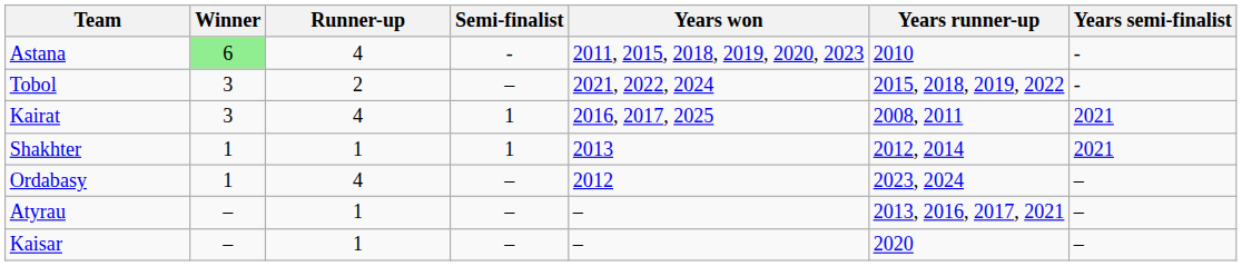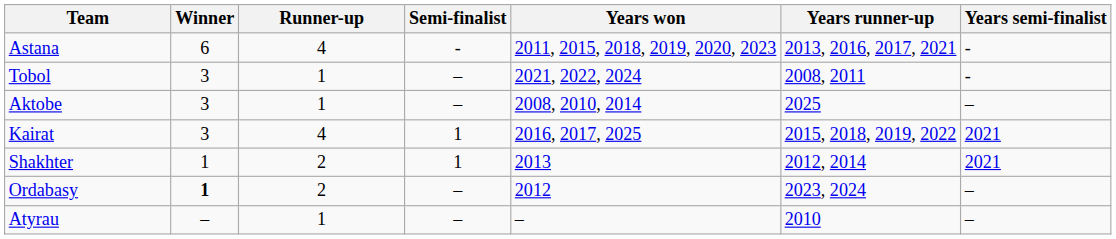Astana | Winner: lightgreen background -> no background
Astana | Years runner-up: 2010 -> 2013, 2016, 2017, 2021
Tobol | Runner-up: 2 -> 1
Tobol | Years runner-up: 2015, 2018, 2019, 2022 -> 2008, 2011
+ row: Aktobe | 3 | 1 | – | 2008, 2010, 2014 | 2025 | –
Kairat | Years runner-up: 2008, 2011 -> 2015, 2018, 2019, 2022
Shakhter | Runner-up: 1 -> 2
Ordabasy | Winner: normal -> bold
Ordabasy | Runner-up: 4 -> 2
Atyrau | Years runner-up: 2013, 2016, 2017, 2021 -> 2010
- row: Kaisar | – | 1 | – | – | 2020 | –
